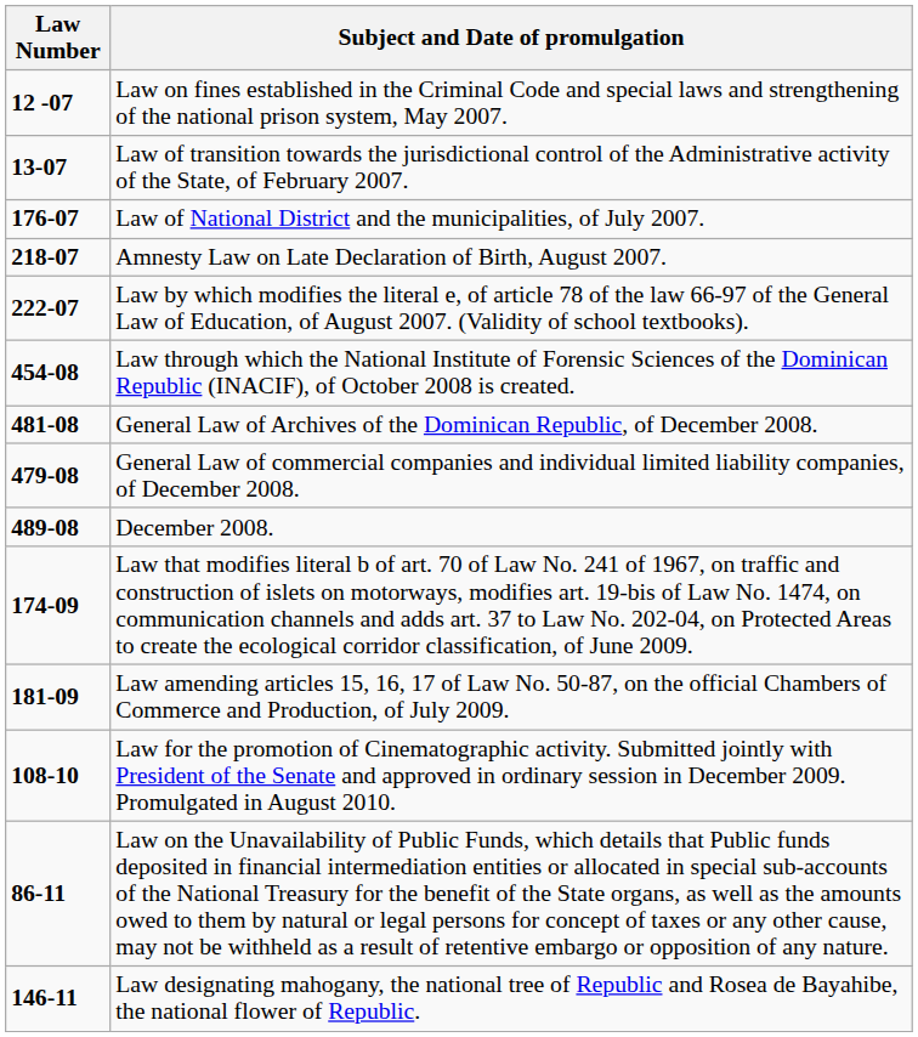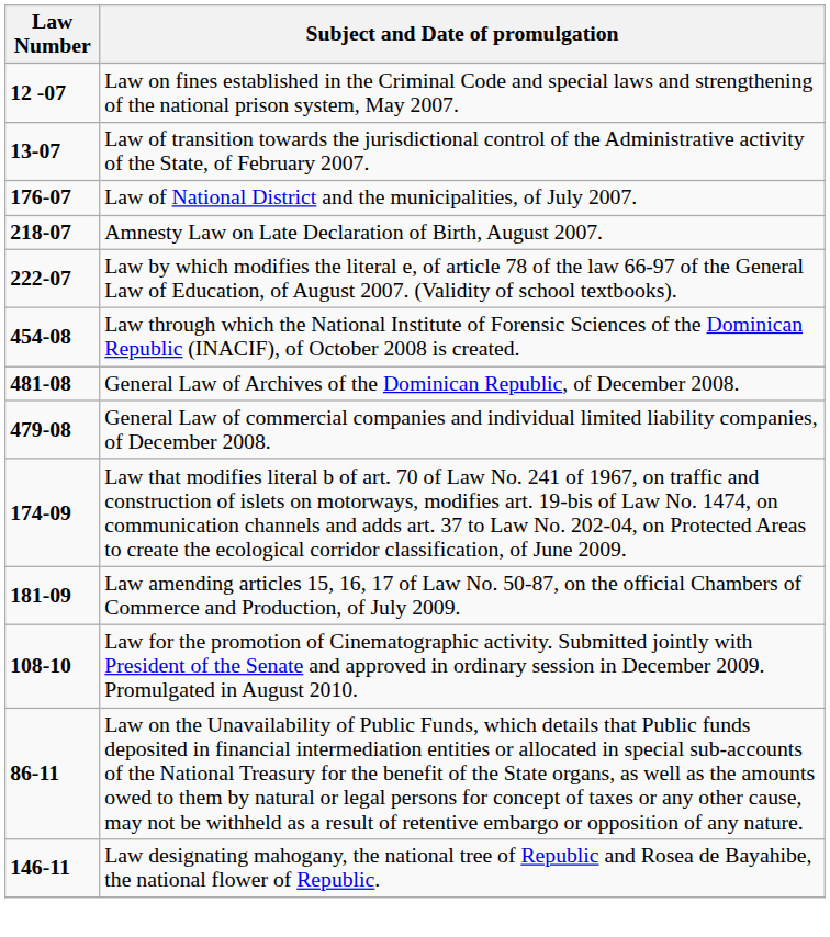- row: 489-08 | December 2008.
